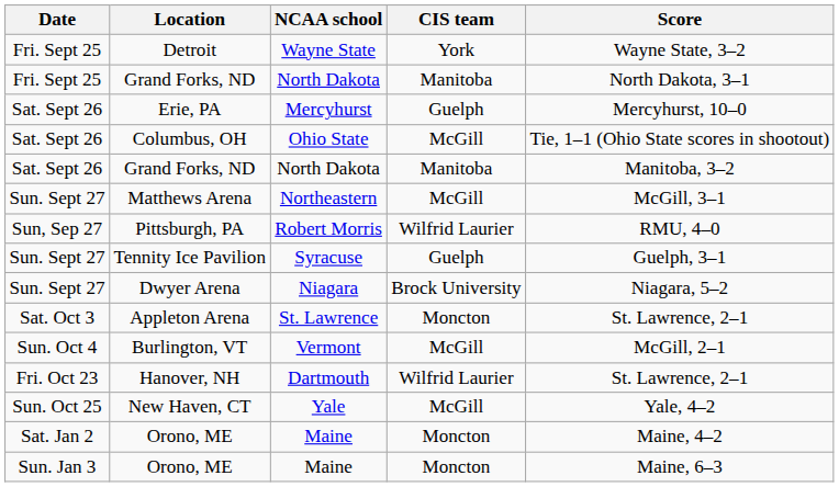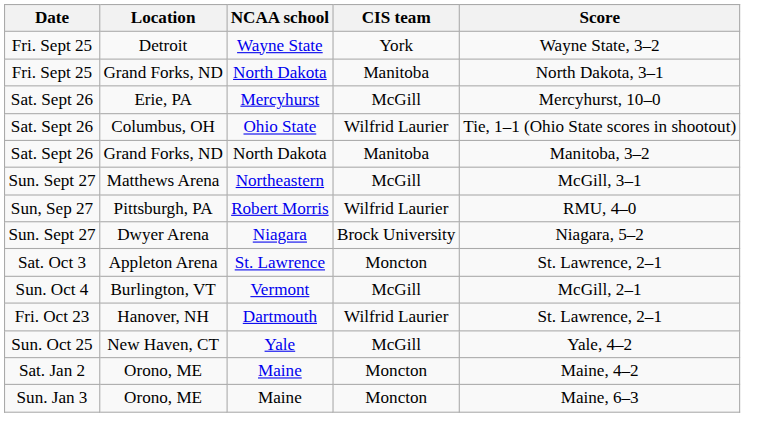Erie, PA | CIS team: Guelph -> McGill
Columbus, OH | CIS team: McGill -> Wilfrid Laurier
- row: Sun. Sept 27 | Tennity Ice Pavilion | Syracuse | Guelph | Guelph, 3–1
